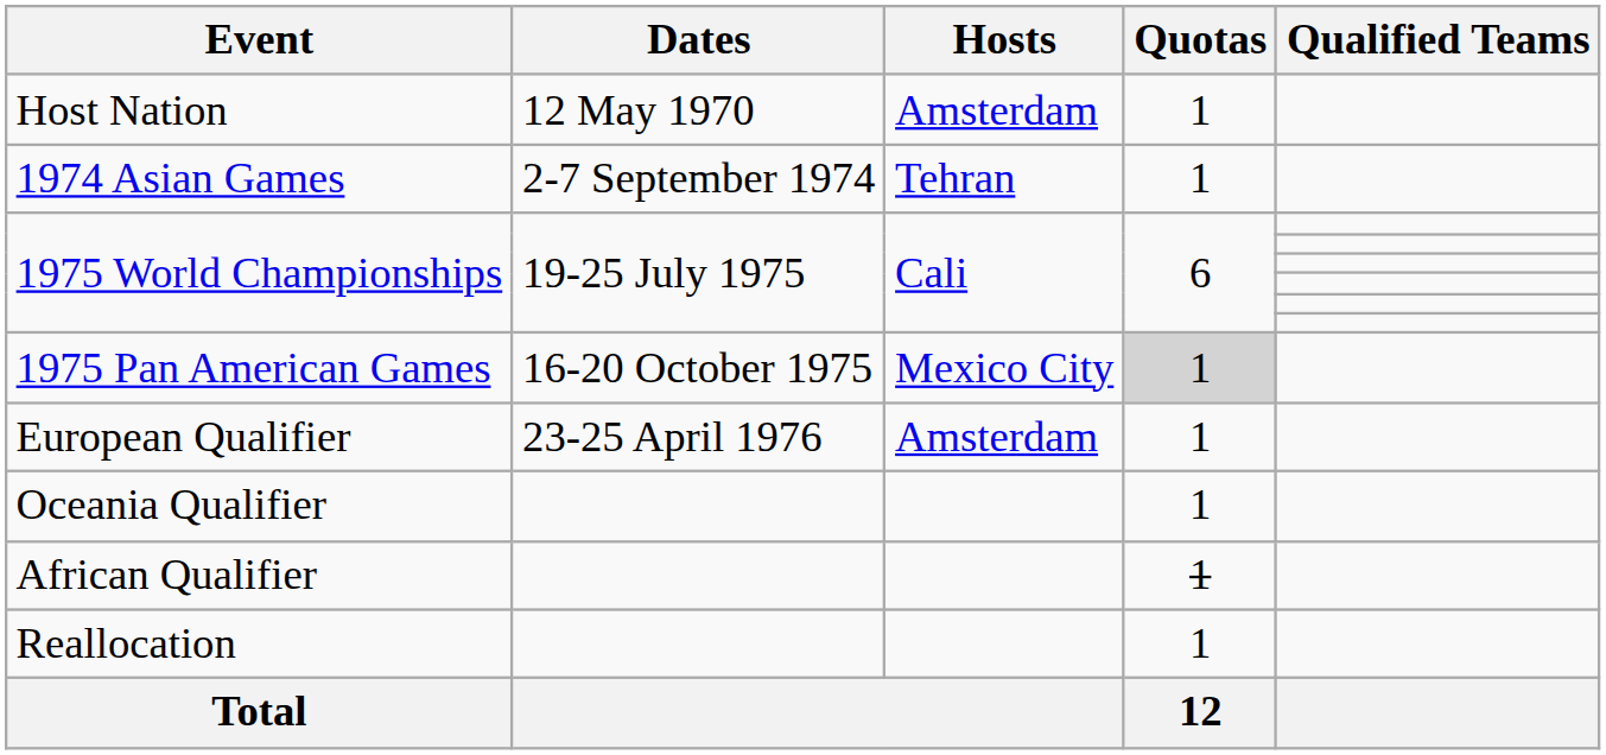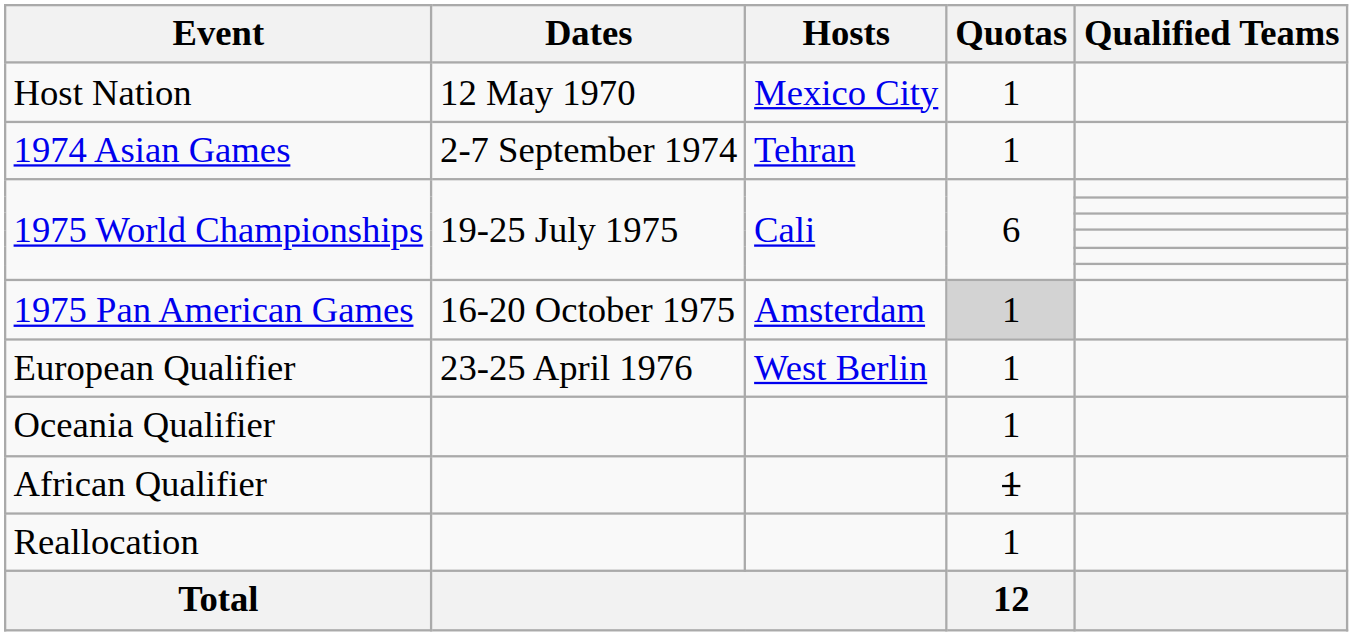Host Nation | Hosts: Amsterdam -> Mexico City
1975 Pan American Games | Hosts: Mexico City -> Amsterdam
European Qualifier | Hosts: Amsterdam -> West Berlin
